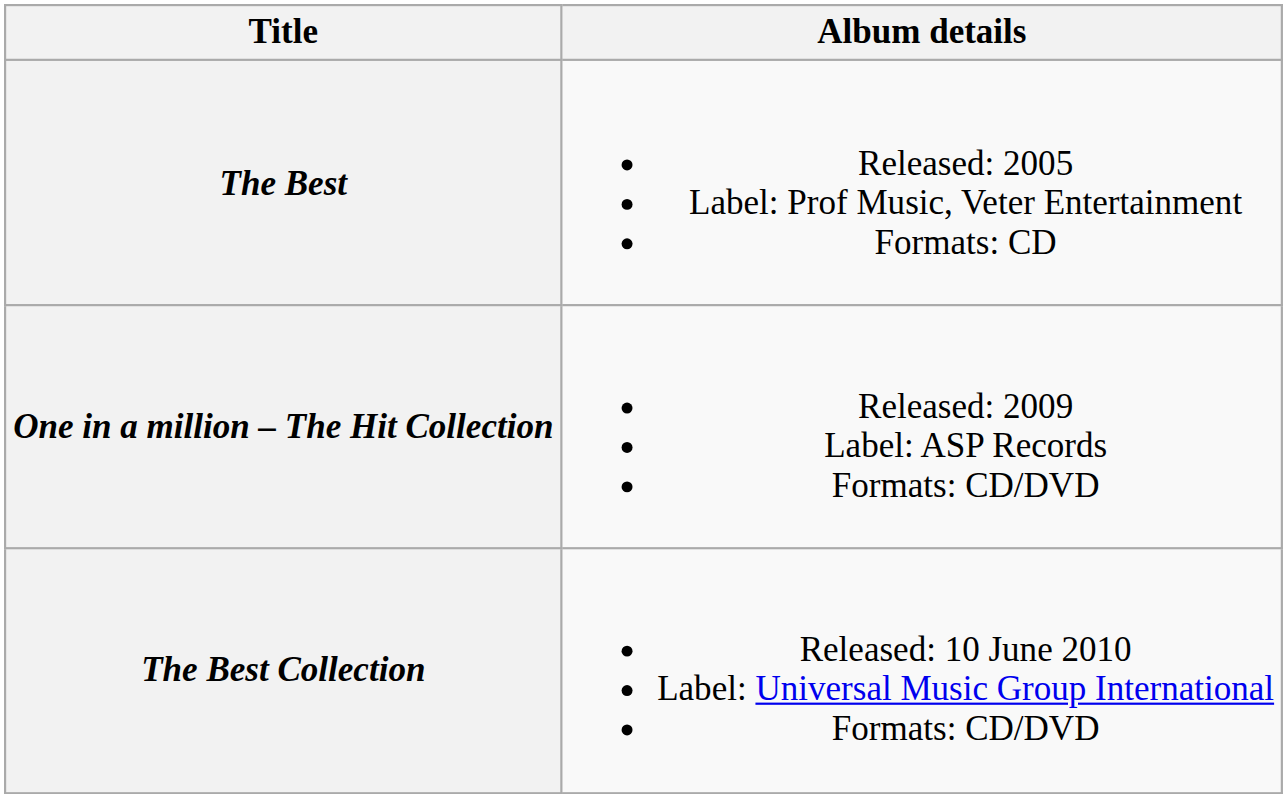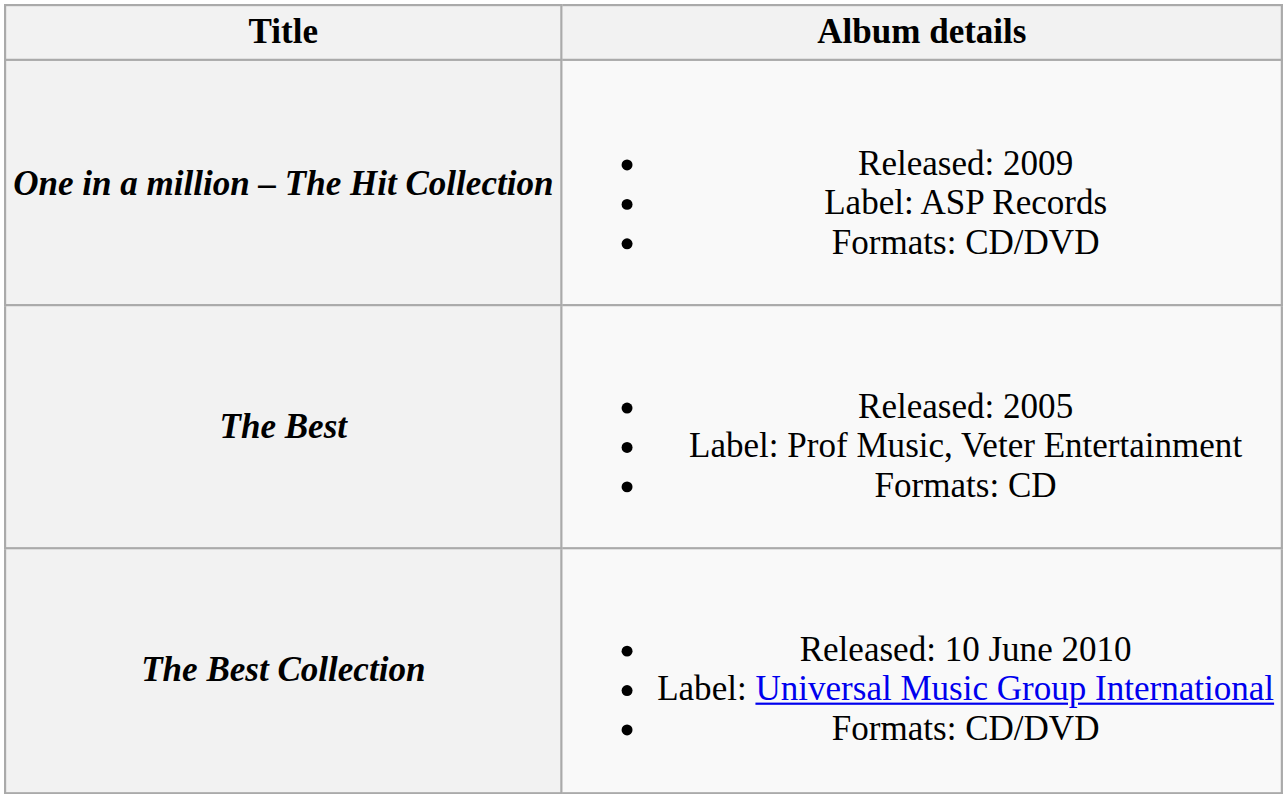rows swapped: The Best <-> One in a million – The Hit Collection
